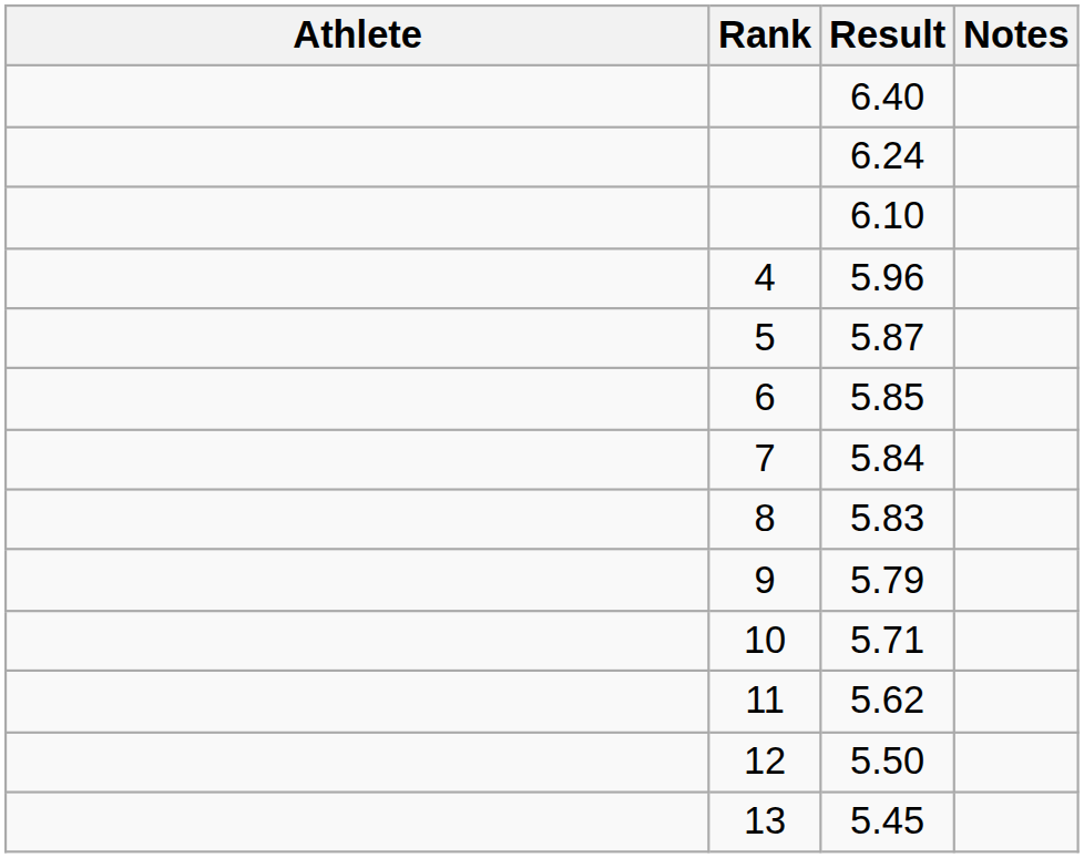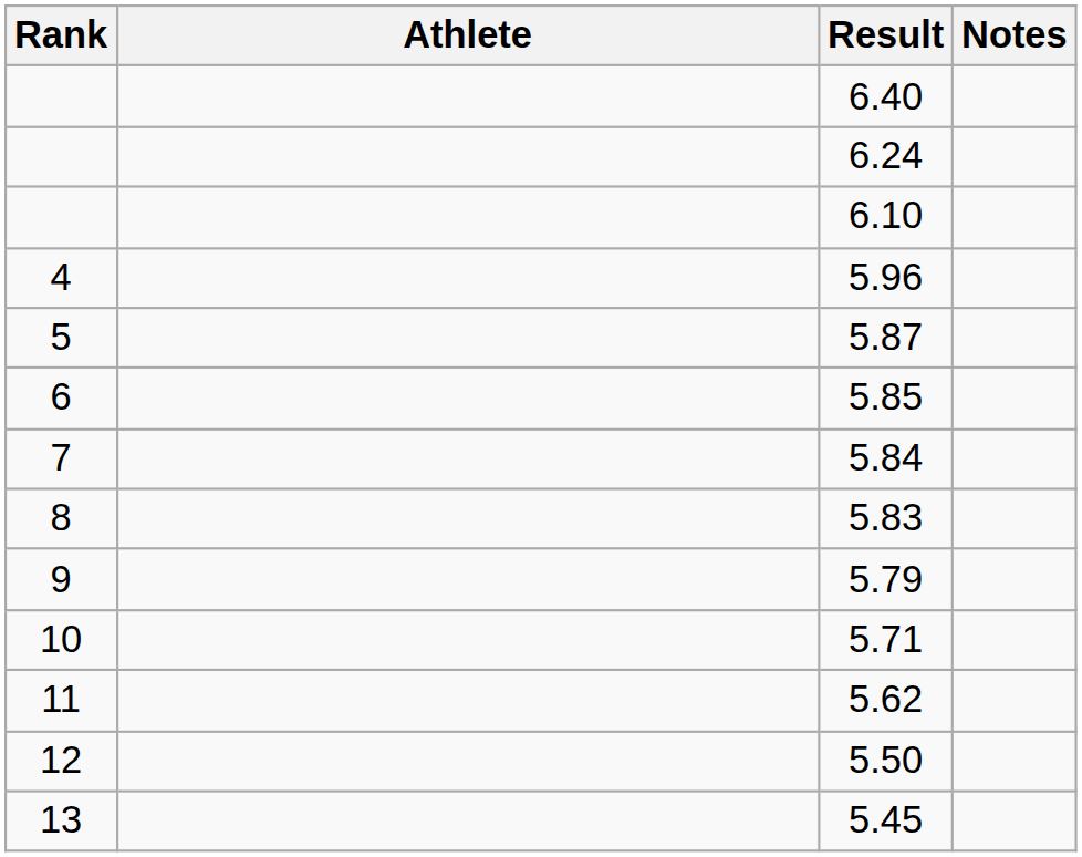columns swapped: Rank <-> Athlete
